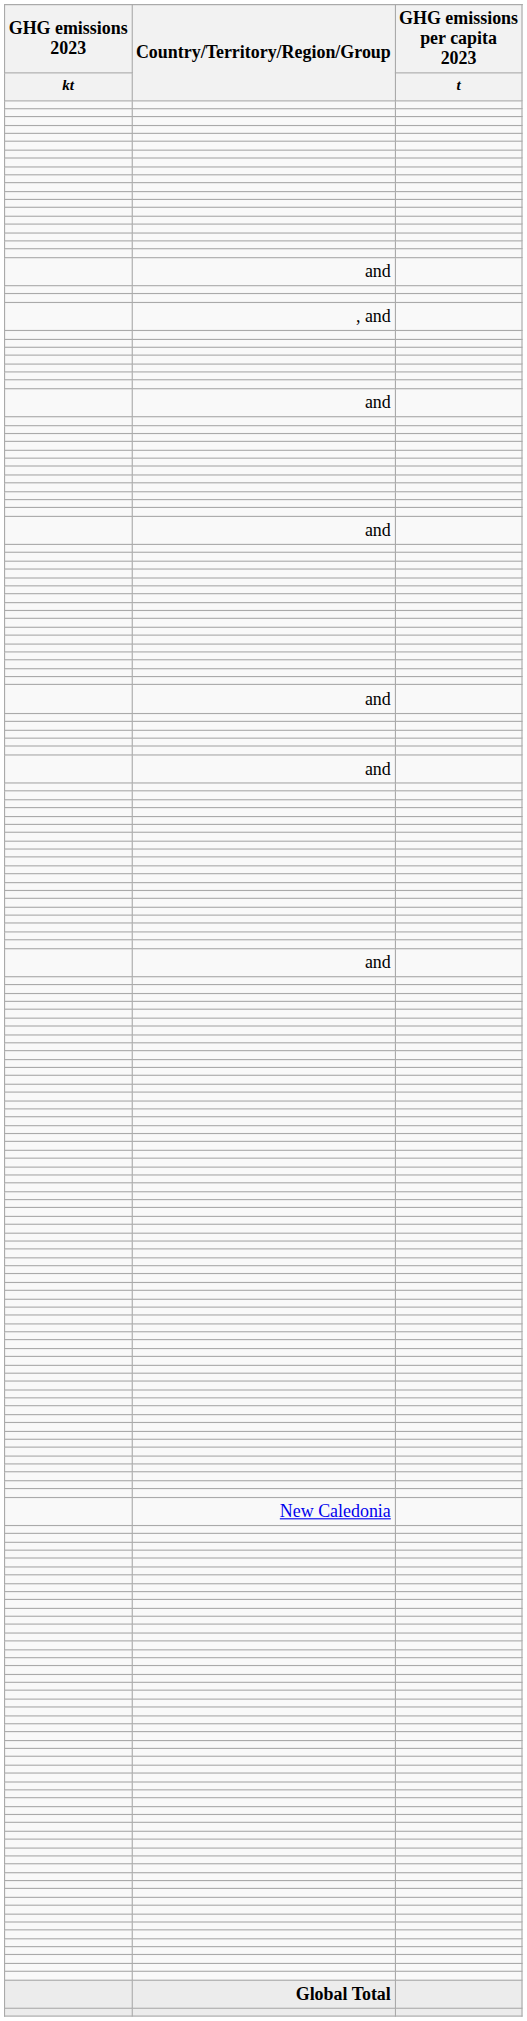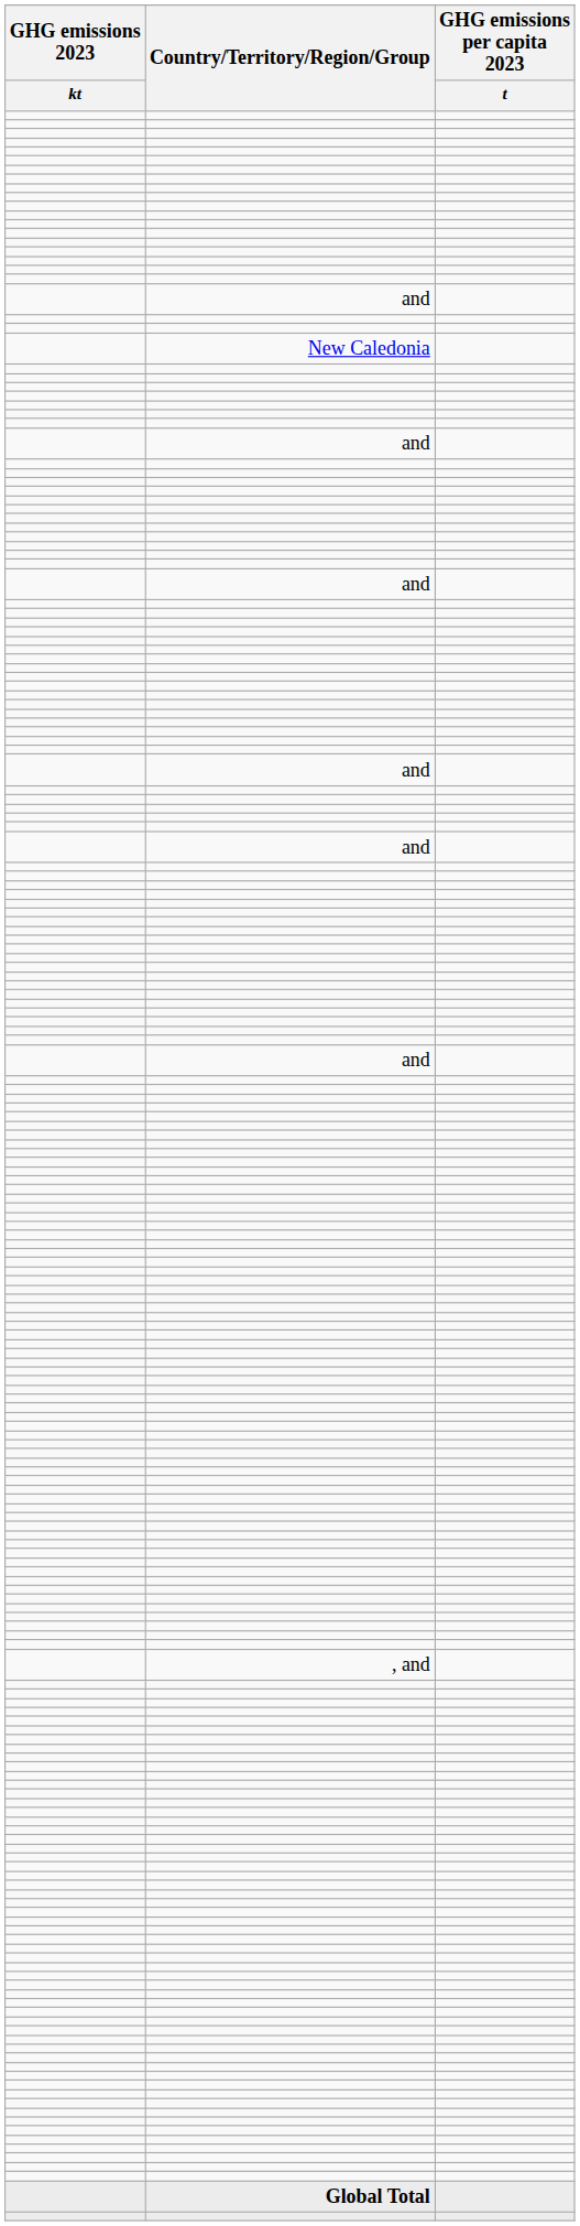rows swapped: , and <-> New Caledonia
